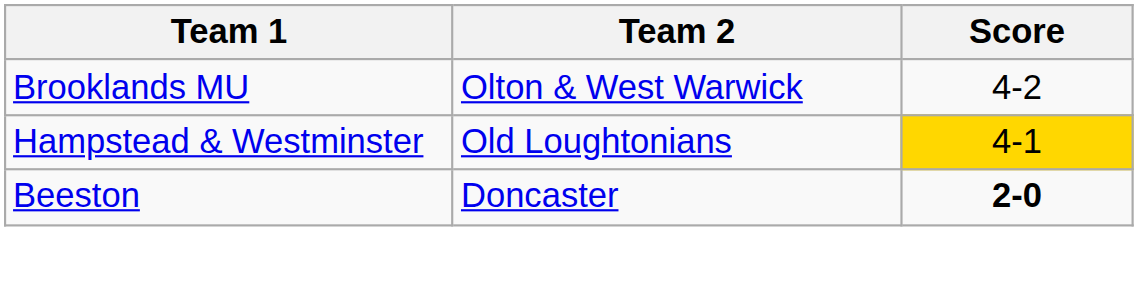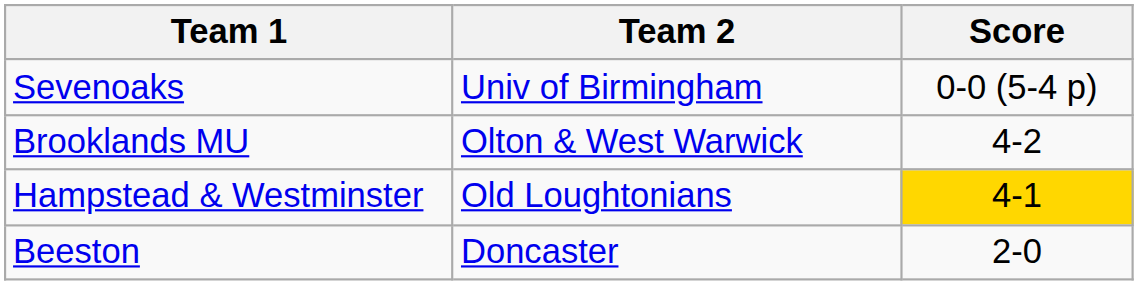+ row: Sevenoaks | Univ of Birmingham | 0-0 (5-4 p)
Beeston | Score: bold -> normal
